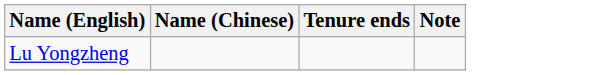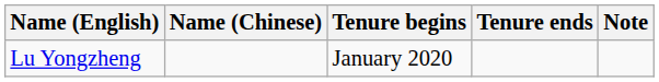+ column: Tenure begins | January 2020
